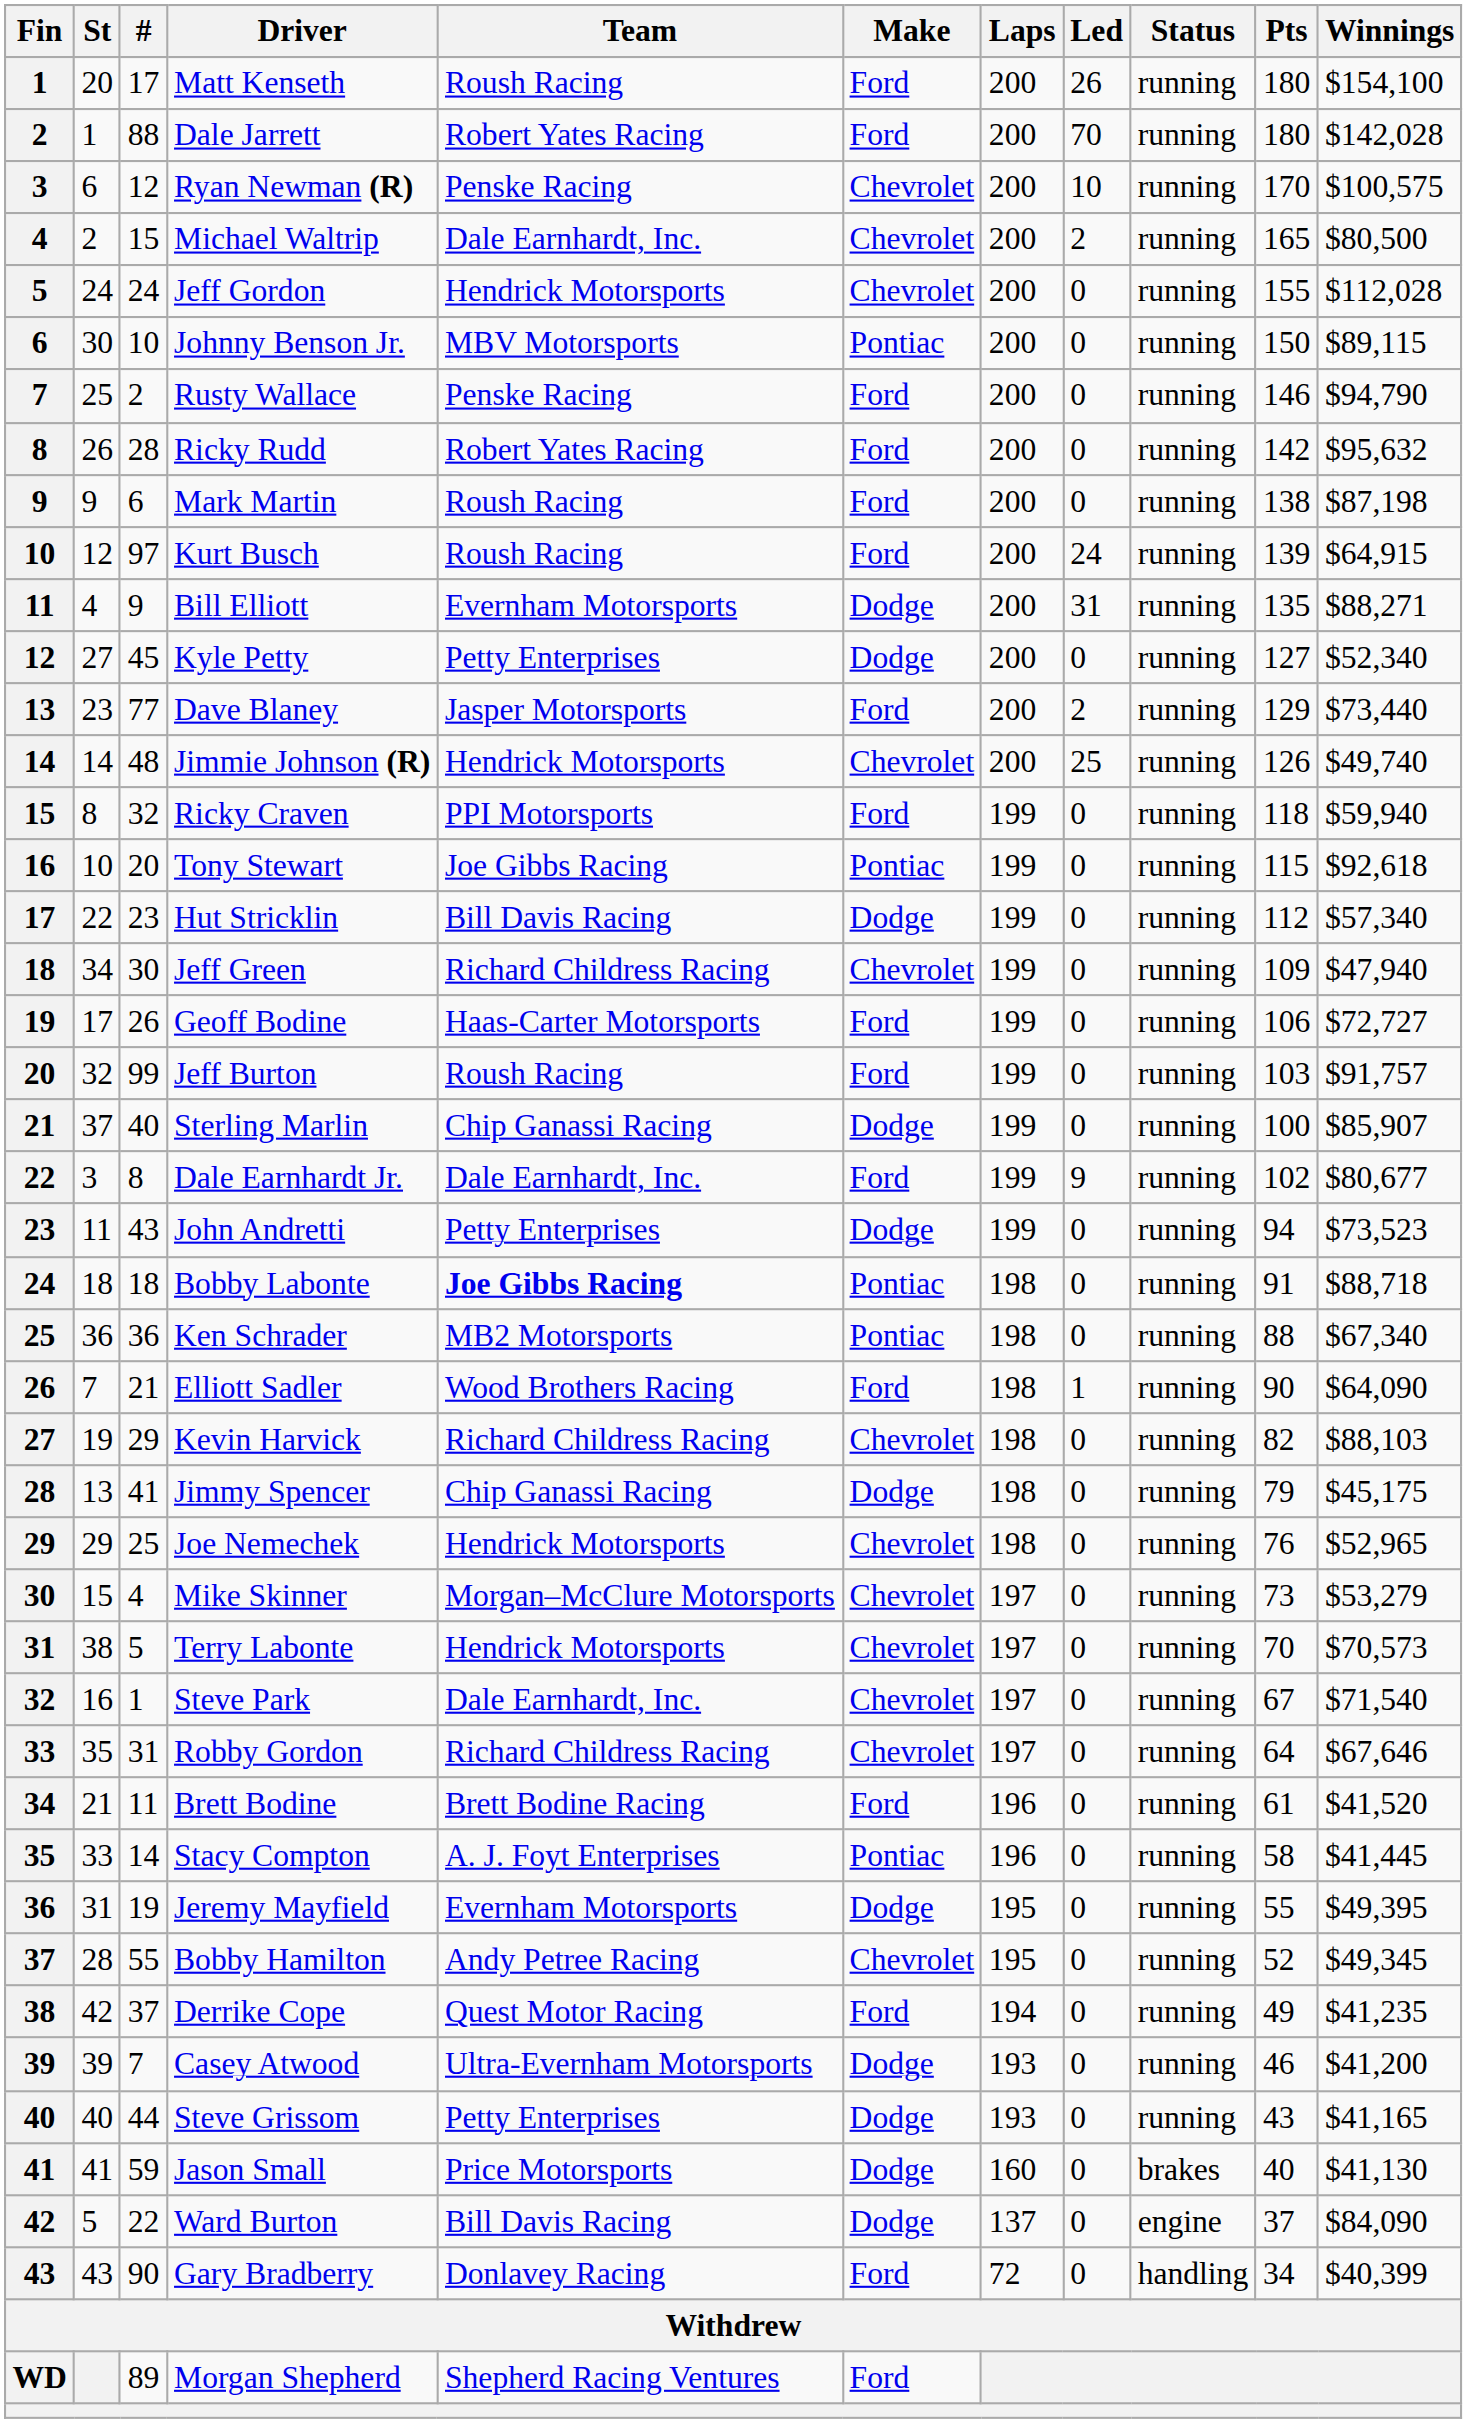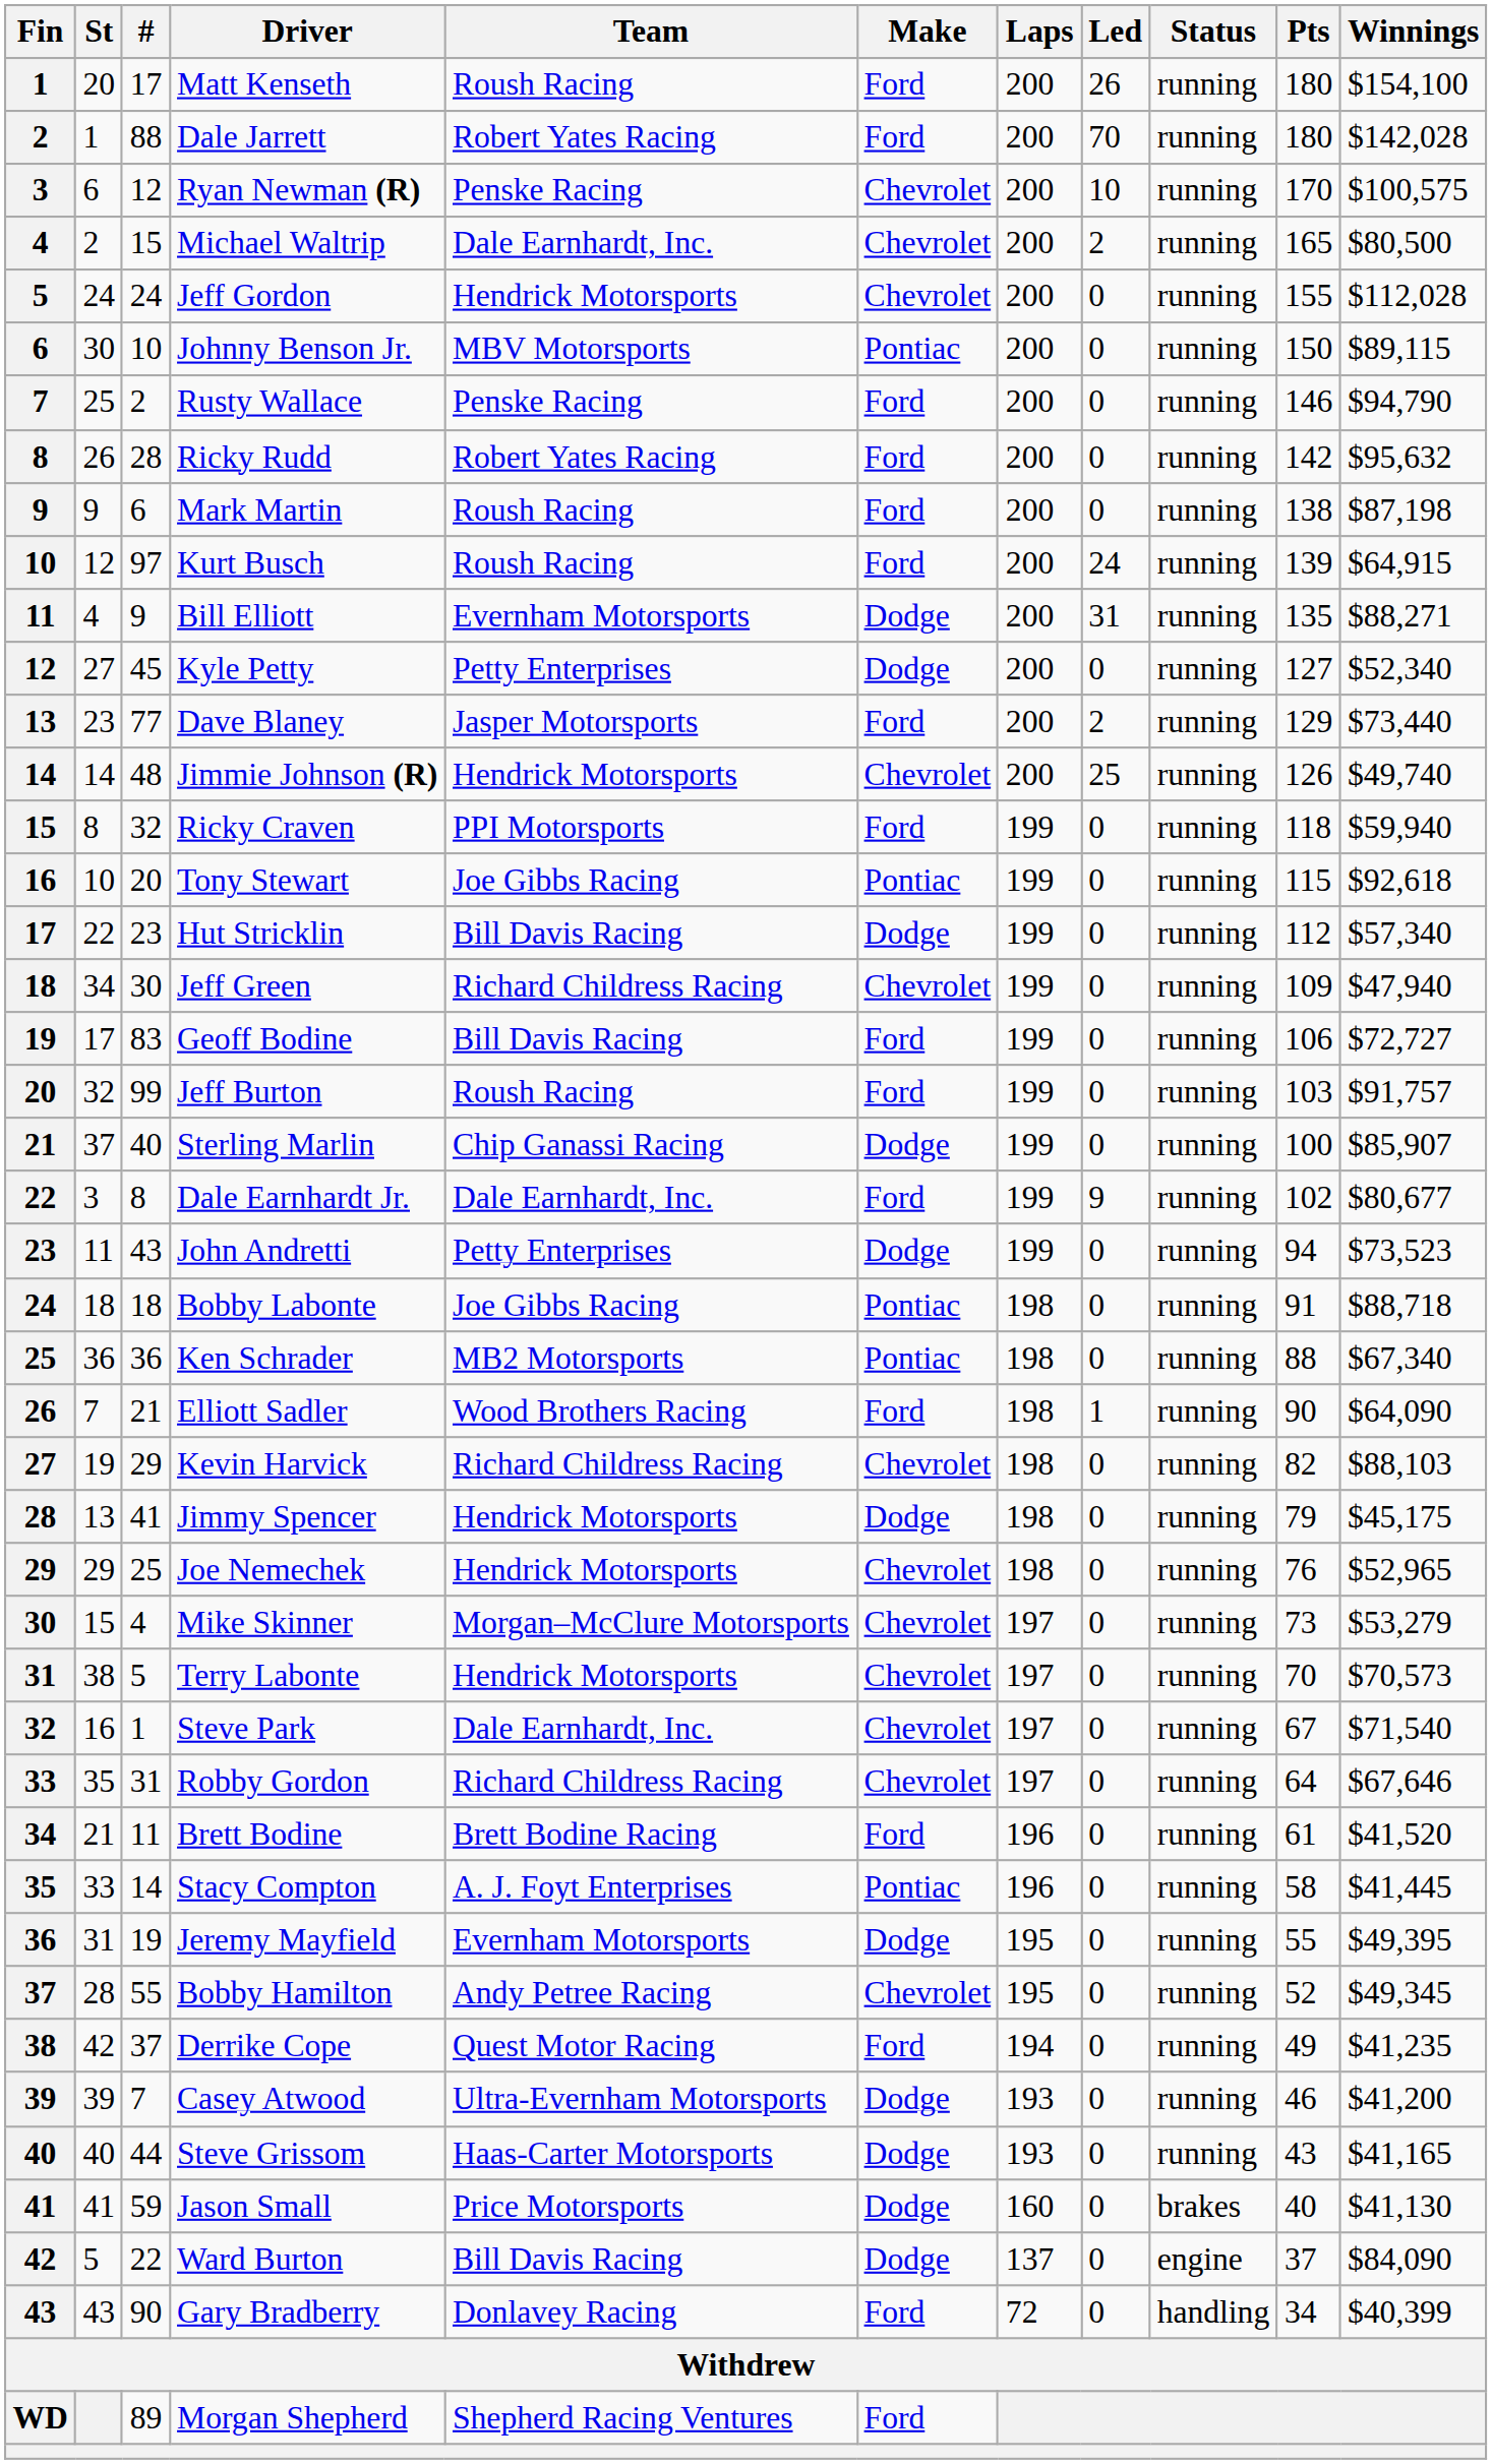Geoff Bodine | #: 26 -> 83
Geoff Bodine | Team: Haas-Carter Motorsports -> Bill Davis Racing
Bobby Labonte | Team: bold -> normal
Jimmy Spencer | Team: Chip Ganassi Racing -> Hendrick Motorsports
Steve Grissom | Team: Petty Enterprises -> Haas-Carter Motorsports
